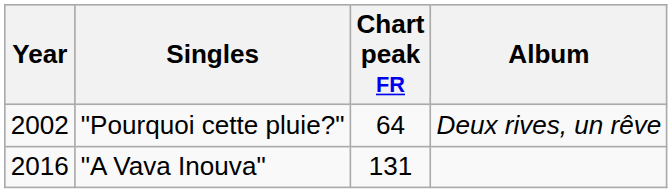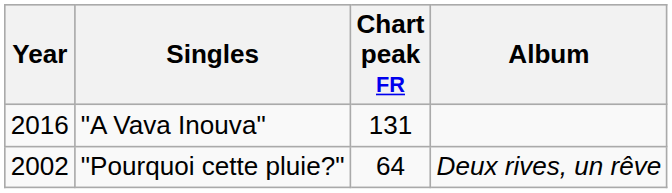rows swapped: "Pourquoi cette pluie?" <-> "A Vava Inouva"
